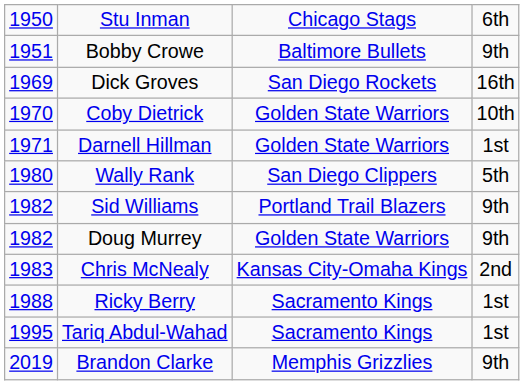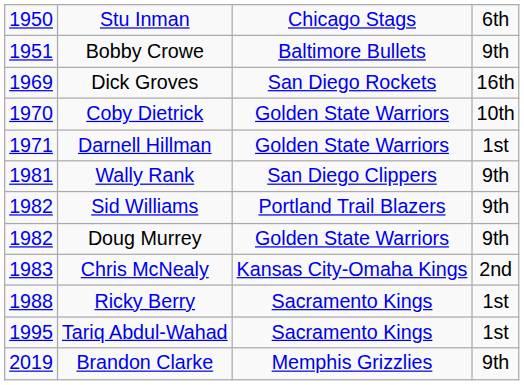Wally Rank | column 1: 1980 -> 1981
Wally Rank | column 4: 5th -> 9th
